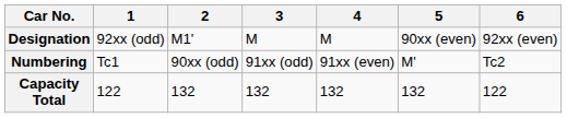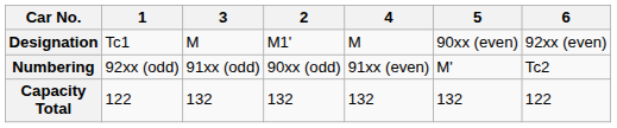columns swapped: 2 <-> 3
Designation | 1: 92xx (odd) -> Tc1
Numbering | 1: Tc1 -> 92xx (odd)
